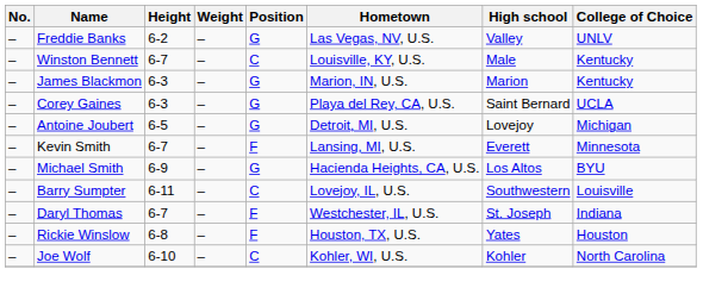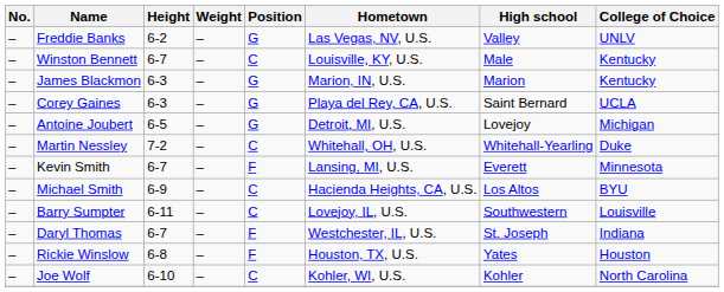+ row: – | Martin Nessley | 7-2 | – | C | Whitehall, OH, U.S. | Whitehall-Yearling | Duke
Michael Smith | Position: G -> C
